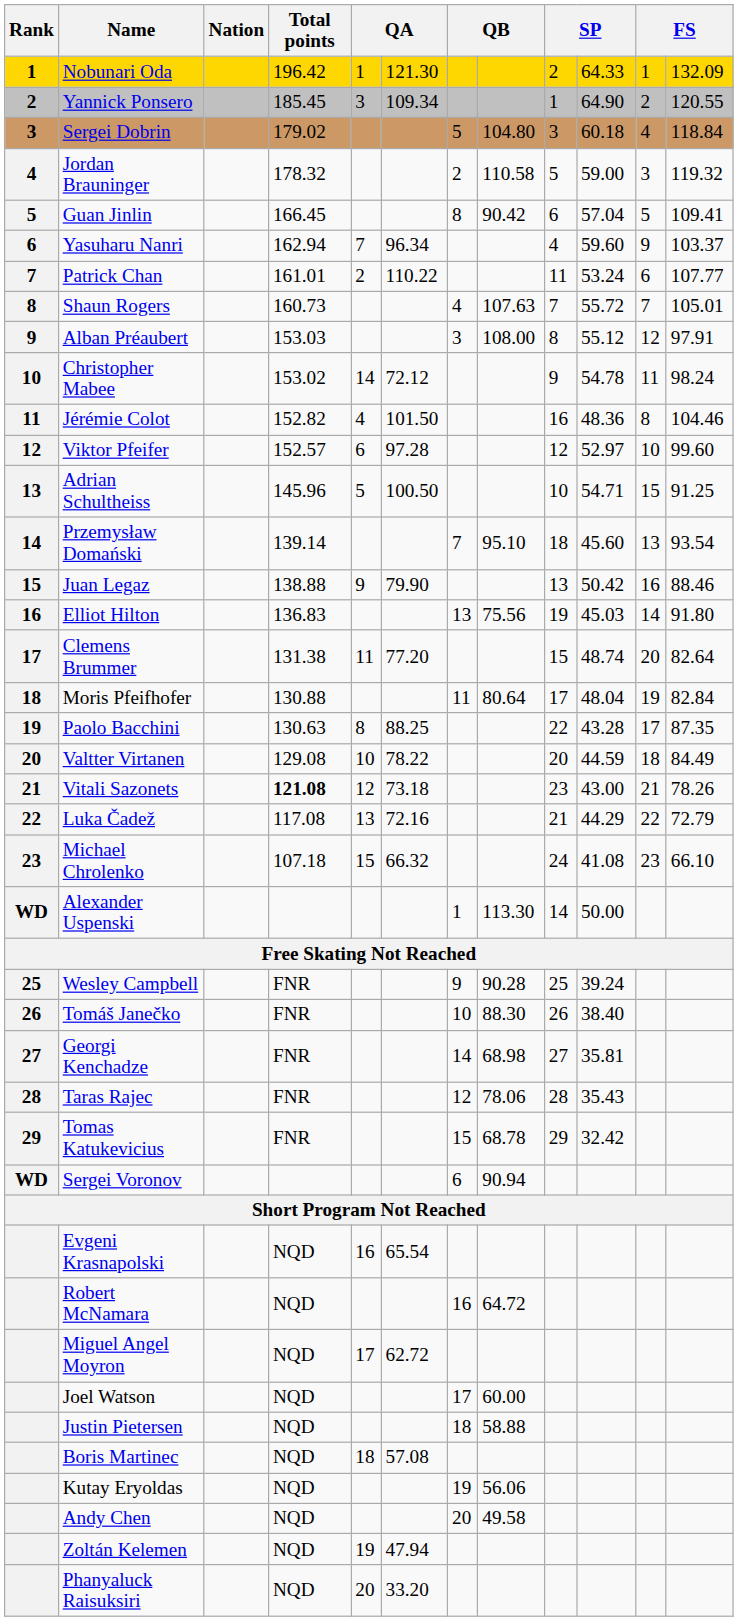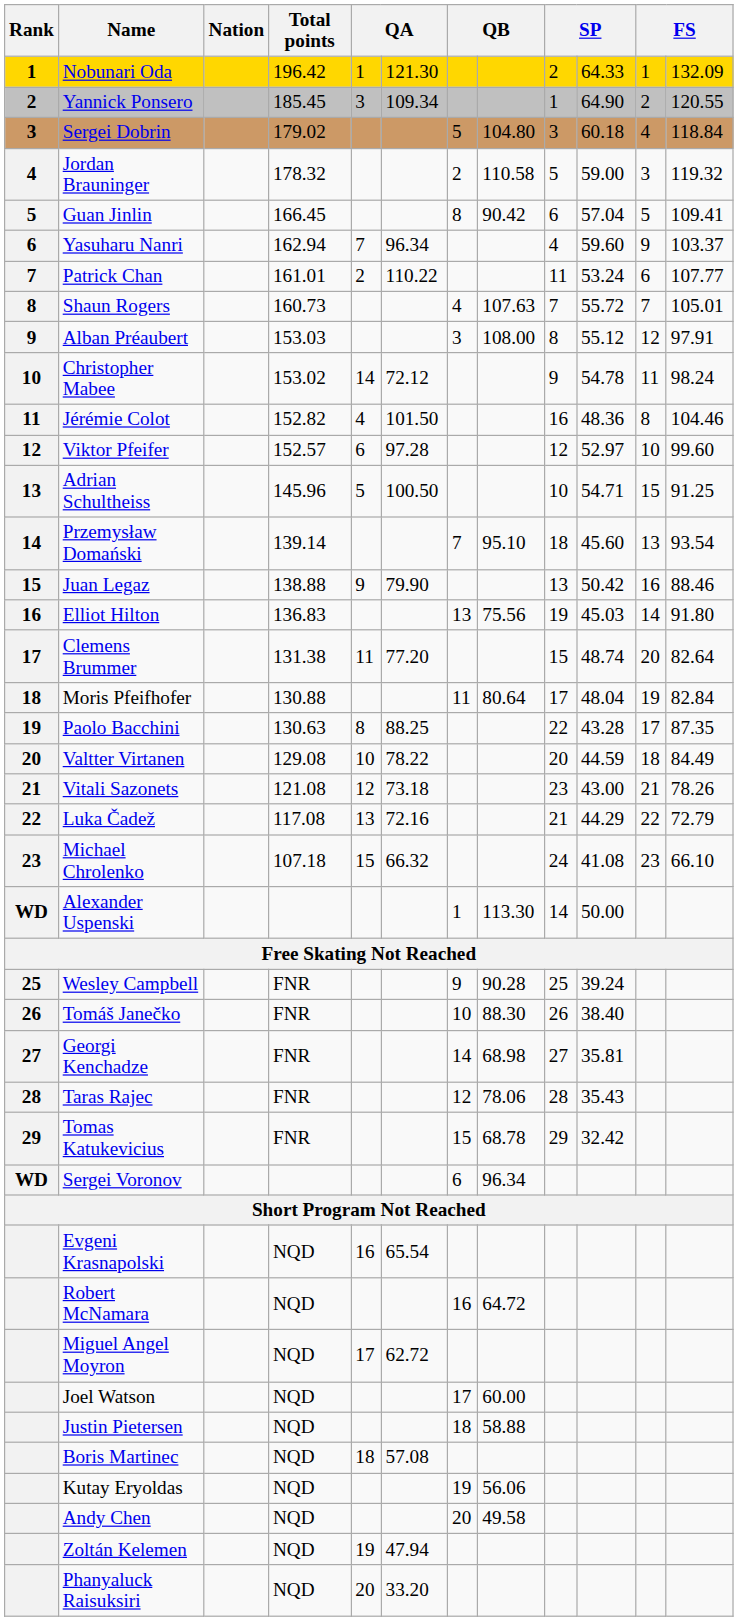Vitali Sazonets | Total points: bold -> normal
Sergei Voronov | column 8: 90.94 -> 96.34
